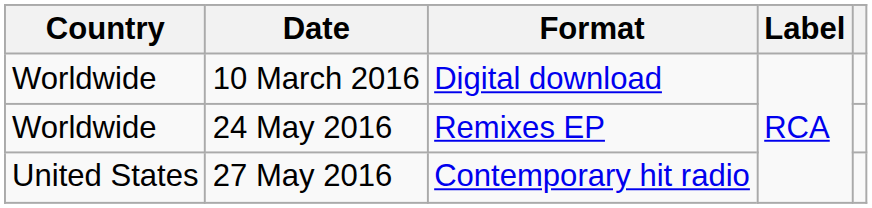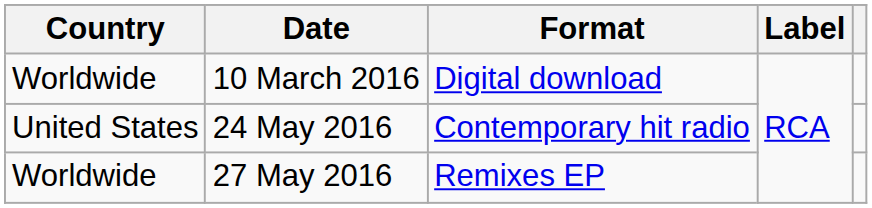24 May 2016 | Country: Worldwide -> United States
24 May 2016 | Format: Remixes EP -> Contemporary hit radio
27 May 2016 | Country: United States -> Worldwide
27 May 2016 | Format: Contemporary hit radio -> Remixes EP
